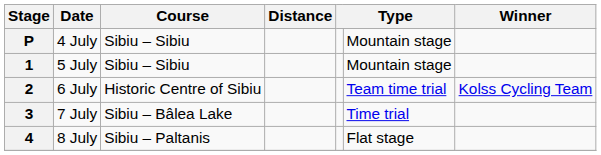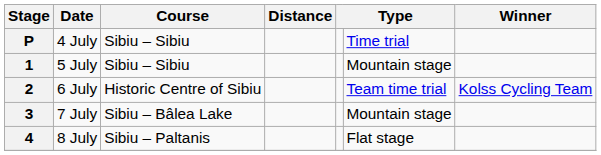P | column 6: Mountain stage -> Time trial
3 | column 6: Time trial -> Mountain stage
